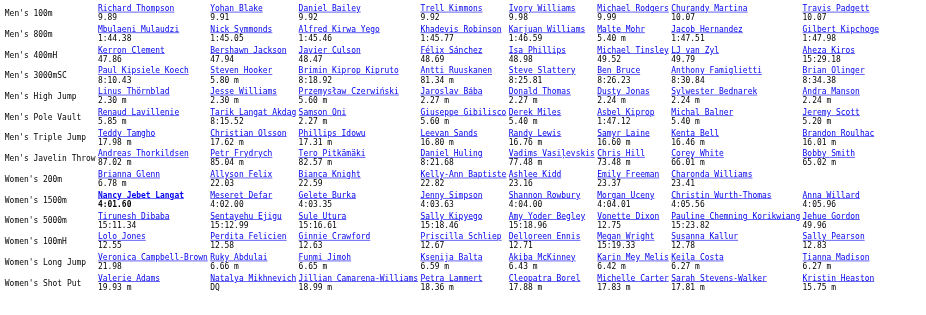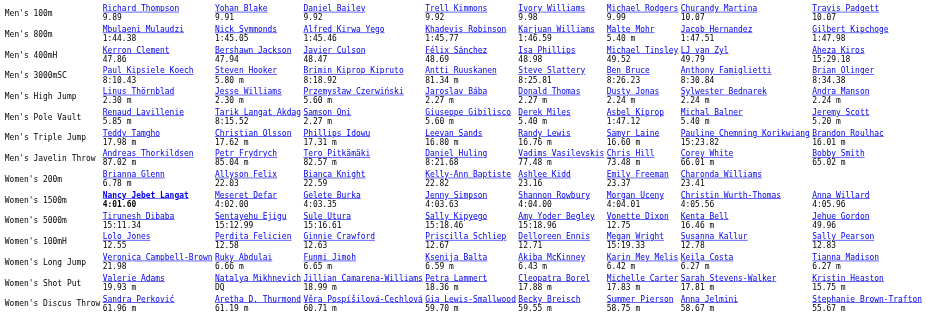Men's Triple Jump | column 8: Kenta Bell 16.46 m -> Pauline Chemning Korikwiang 15:23.82
Women's 5000m | column 8: Pauline Chemning Korikwiang 15:23.82 -> Kenta Bell 16.46 m
+ row: Women's Discus Throw | Sandra Perković 61.96 m | Aretha D. Thurmond 61.19 m | Věra Pospíšilová-Cechlová 60.71 m | Gia Lewis-Smallwood 59.70 m | Becky Breisch 59.55 m | Summer Pierson 58.75 m | Anna Jelmini 58.67 m | Stephanie Brown-Trafton 55.67 m
